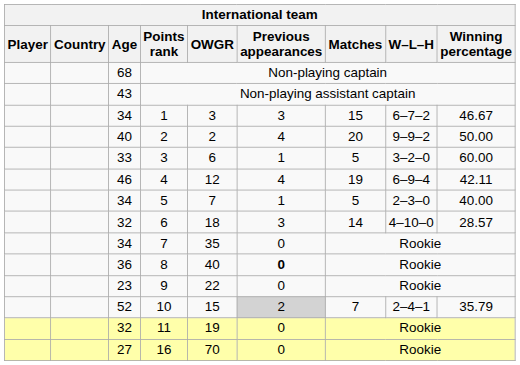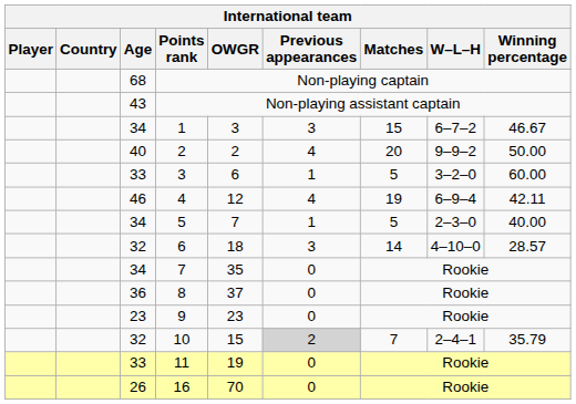8 | OWGR: 40 -> 37
8 | Previous appearances: bold -> normal
9 | OWGR: 22 -> 23
10 | Age: 52 -> 32
11 | Age: 32 -> 33
16 | Age: 27 -> 26
